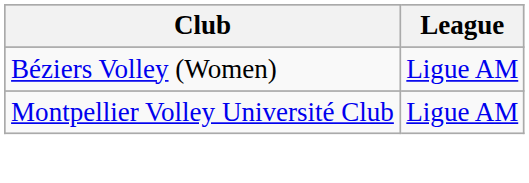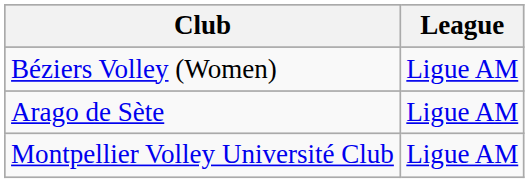+ row: Arago de Sète | Ligue AM
